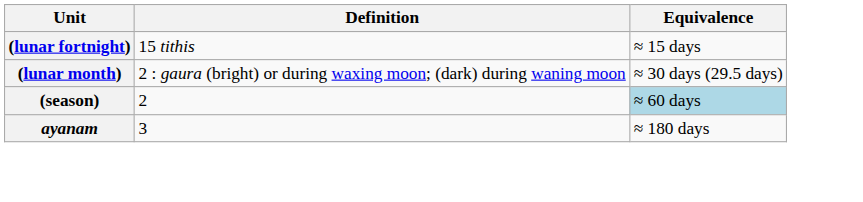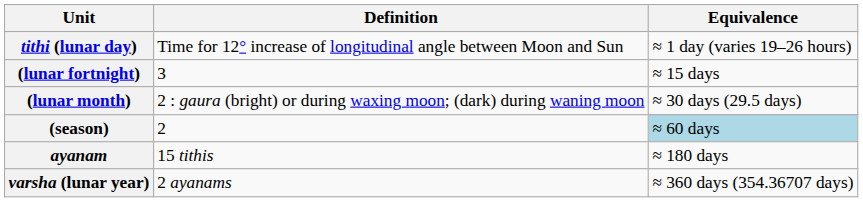+ row: tithi (lunar day) | Time for 12° increase of longitudinal angle between Moon and Sun | ≈ 1 day (varies 19–26 hours)
(lunar fortnight) | Definition: 15 tithis -> 3
ayanam | Definition: 3 -> 15 tithis
+ row: varsha (lunar year) | 2 ayanams | ≈ 360 days (354.36707 days)
